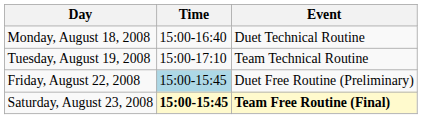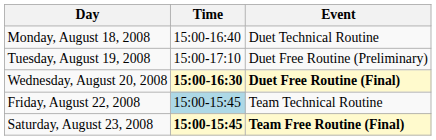Tuesday, August 19, 2008 | Event: Team Technical Routine -> Duet Free Routine (Preliminary)
+ row: Wednesday, August 20, 2008 | 15:00-16:30 | Duet Free Routine (Final)
Friday, August 22, 2008 | Event: Duet Free Routine (Preliminary) -> Team Technical Routine
